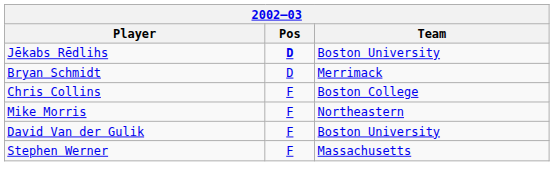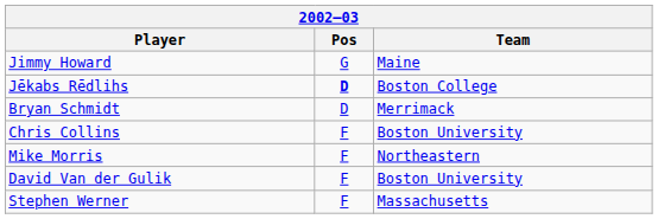+ row: Jimmy Howard | G | Maine
Jēkabs Rēdlihs | Team: Boston University -> Boston College
Chris Collins | Team: Boston College -> Boston University
